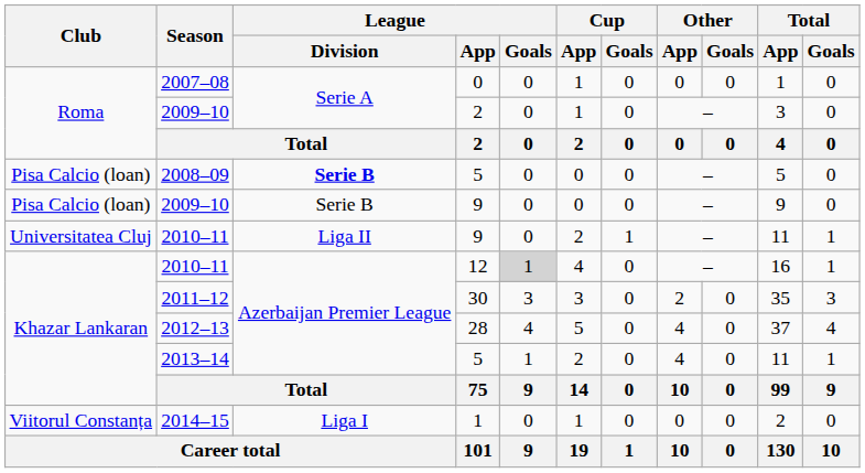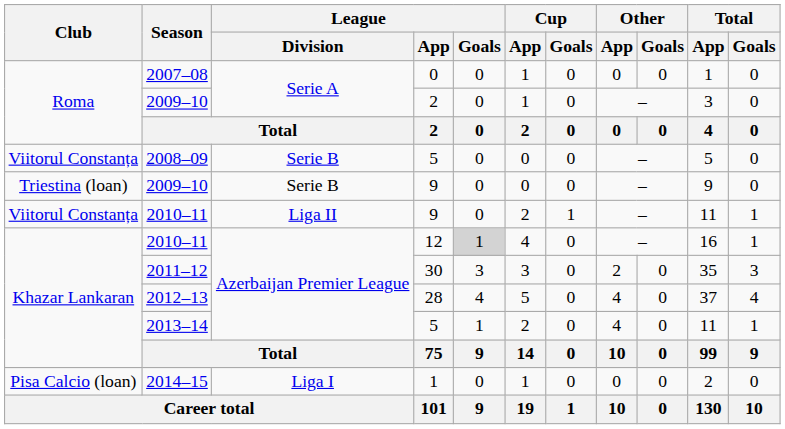2008–09 | Club: Pisa Calcio (loan) -> Viitorul Constanța
2008–09 | League / Division: bold -> normal
2009–10 / 9 | Club: Pisa Calcio (loan) -> Triestina (loan)
2010–11 / 9 | Club: Universitatea Cluj -> Viitorul Constanța
2014–15 | Club: Viitorul Constanța -> Pisa Calcio (loan)
